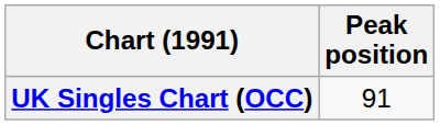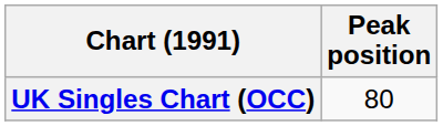UK Singles Chart (OCC) | Peak position: 91 -> 80
